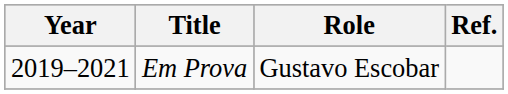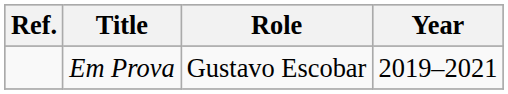columns swapped: Year <-> Ref.
